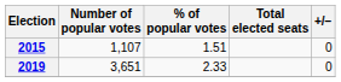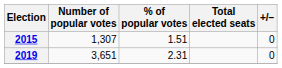2015 | Number of popular votes: 1,107 -> 1,307
2019 | % of popular votes: 2.33 -> 2.31
